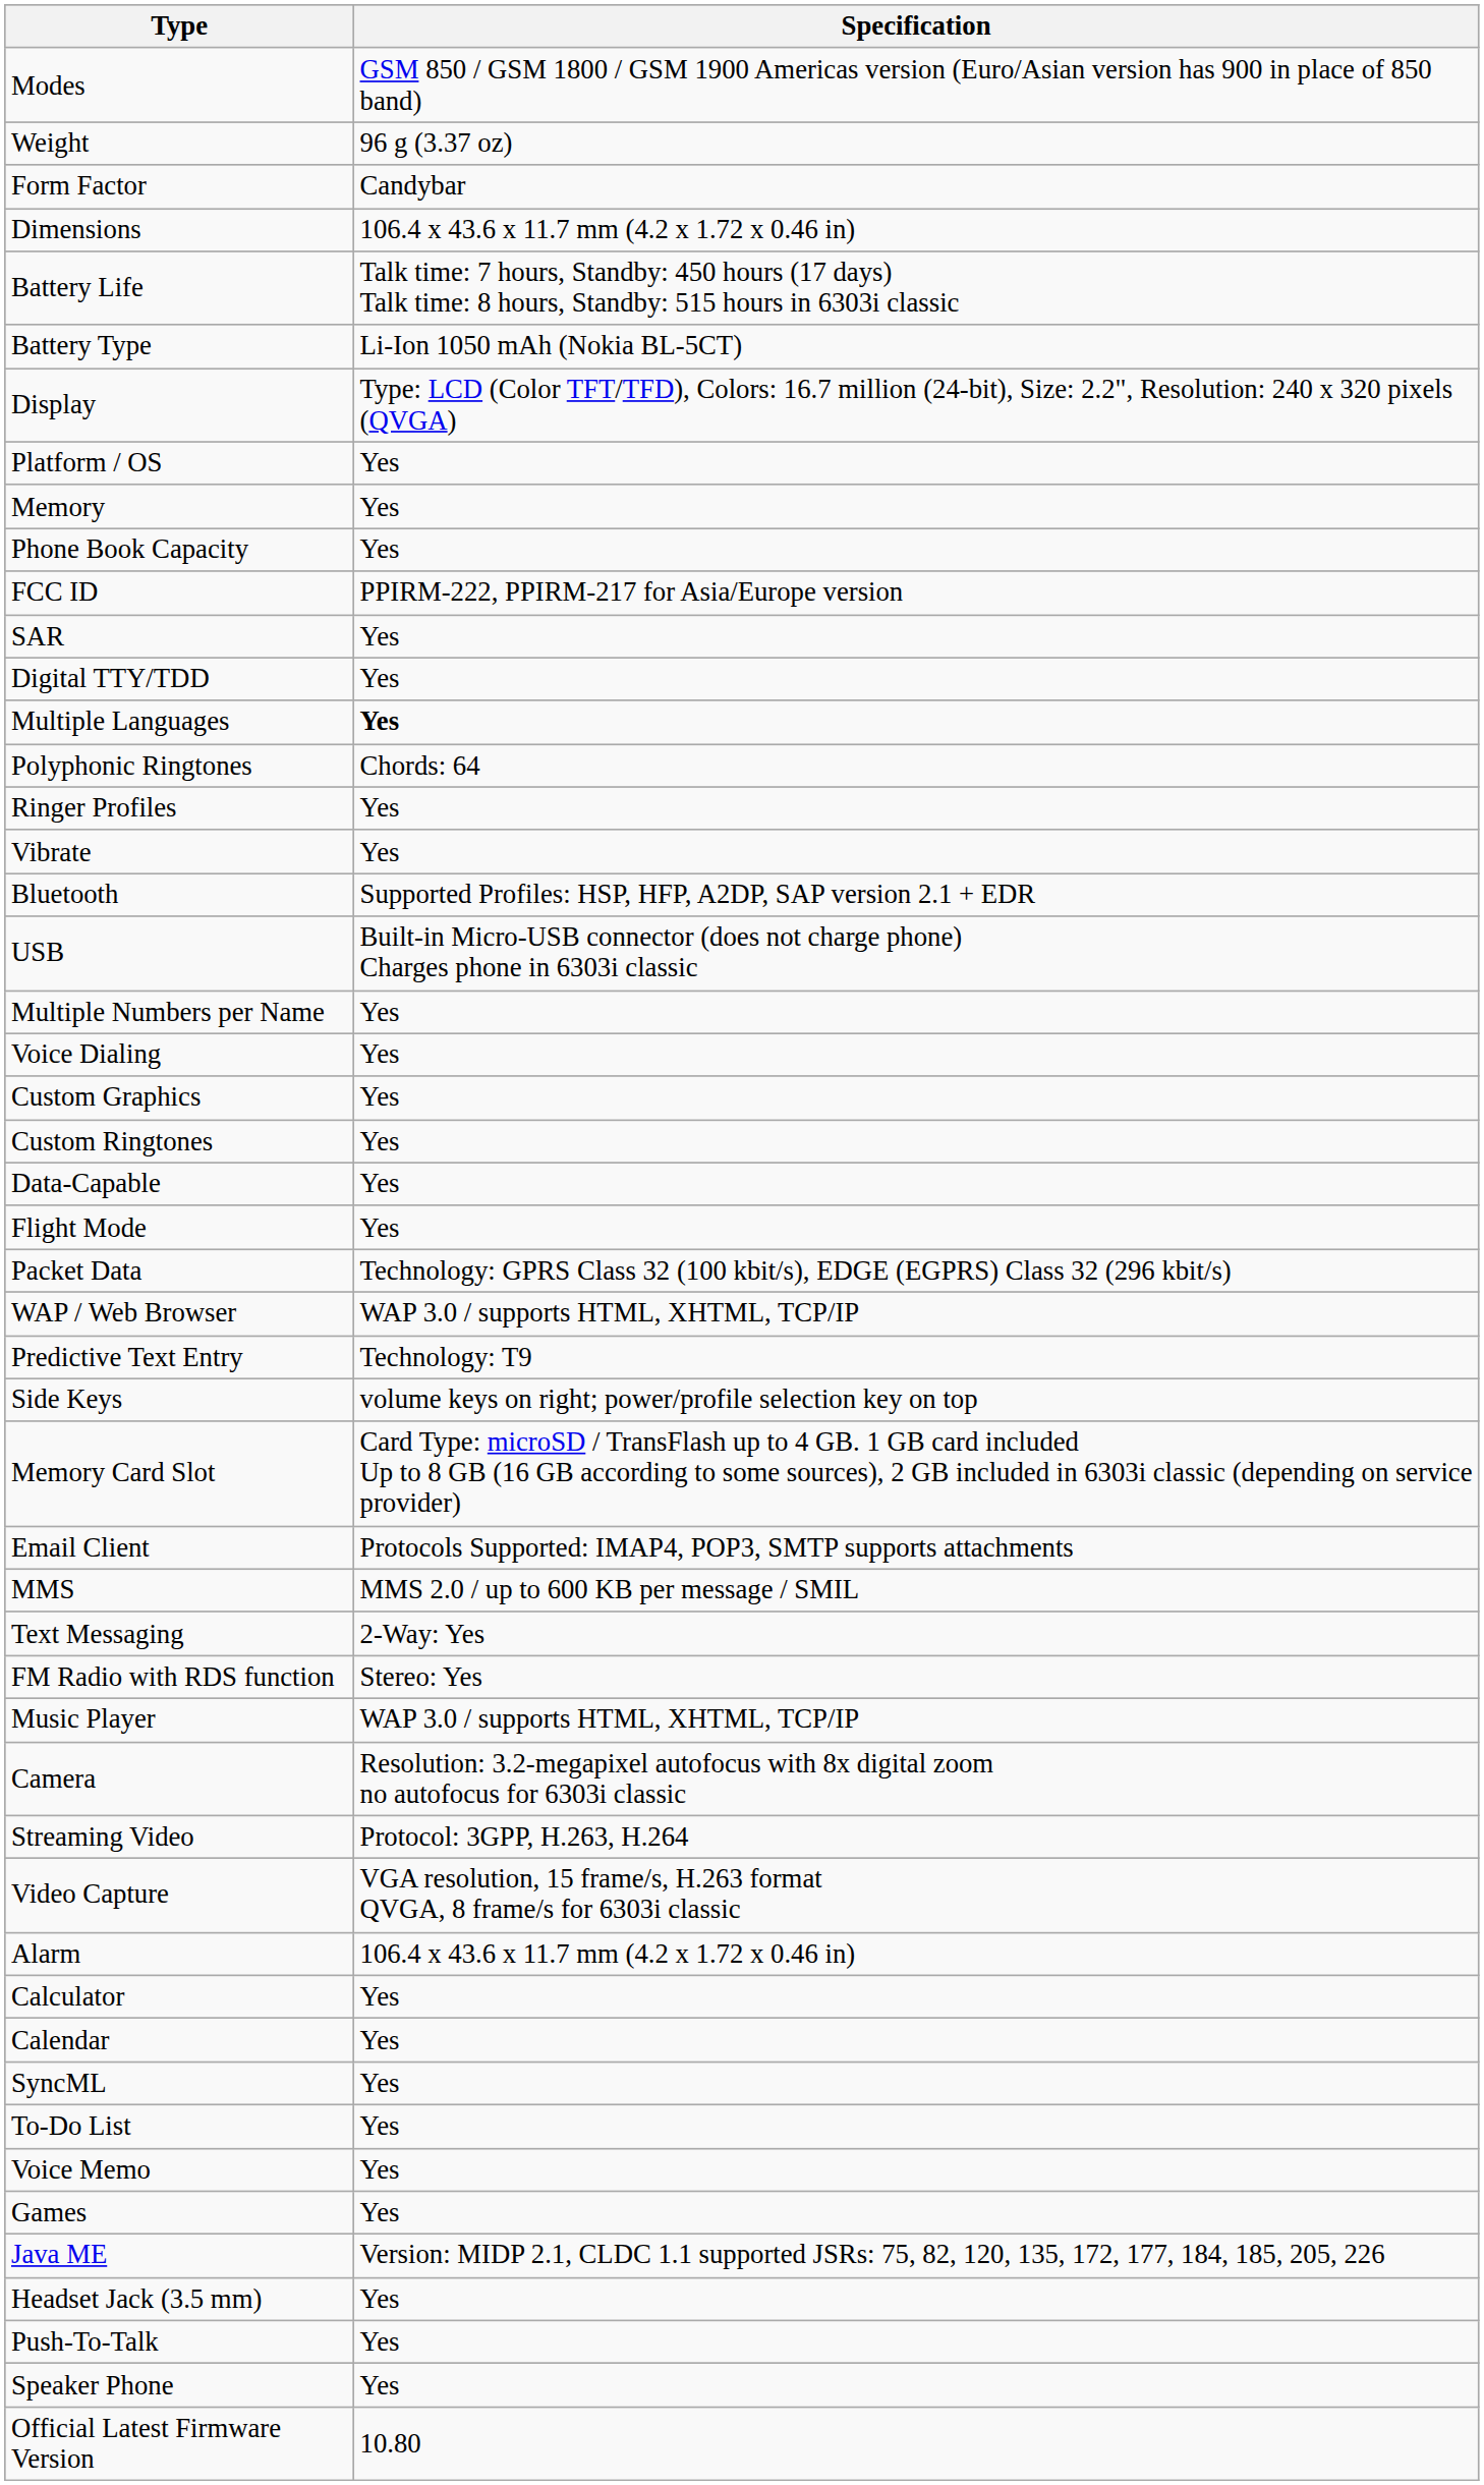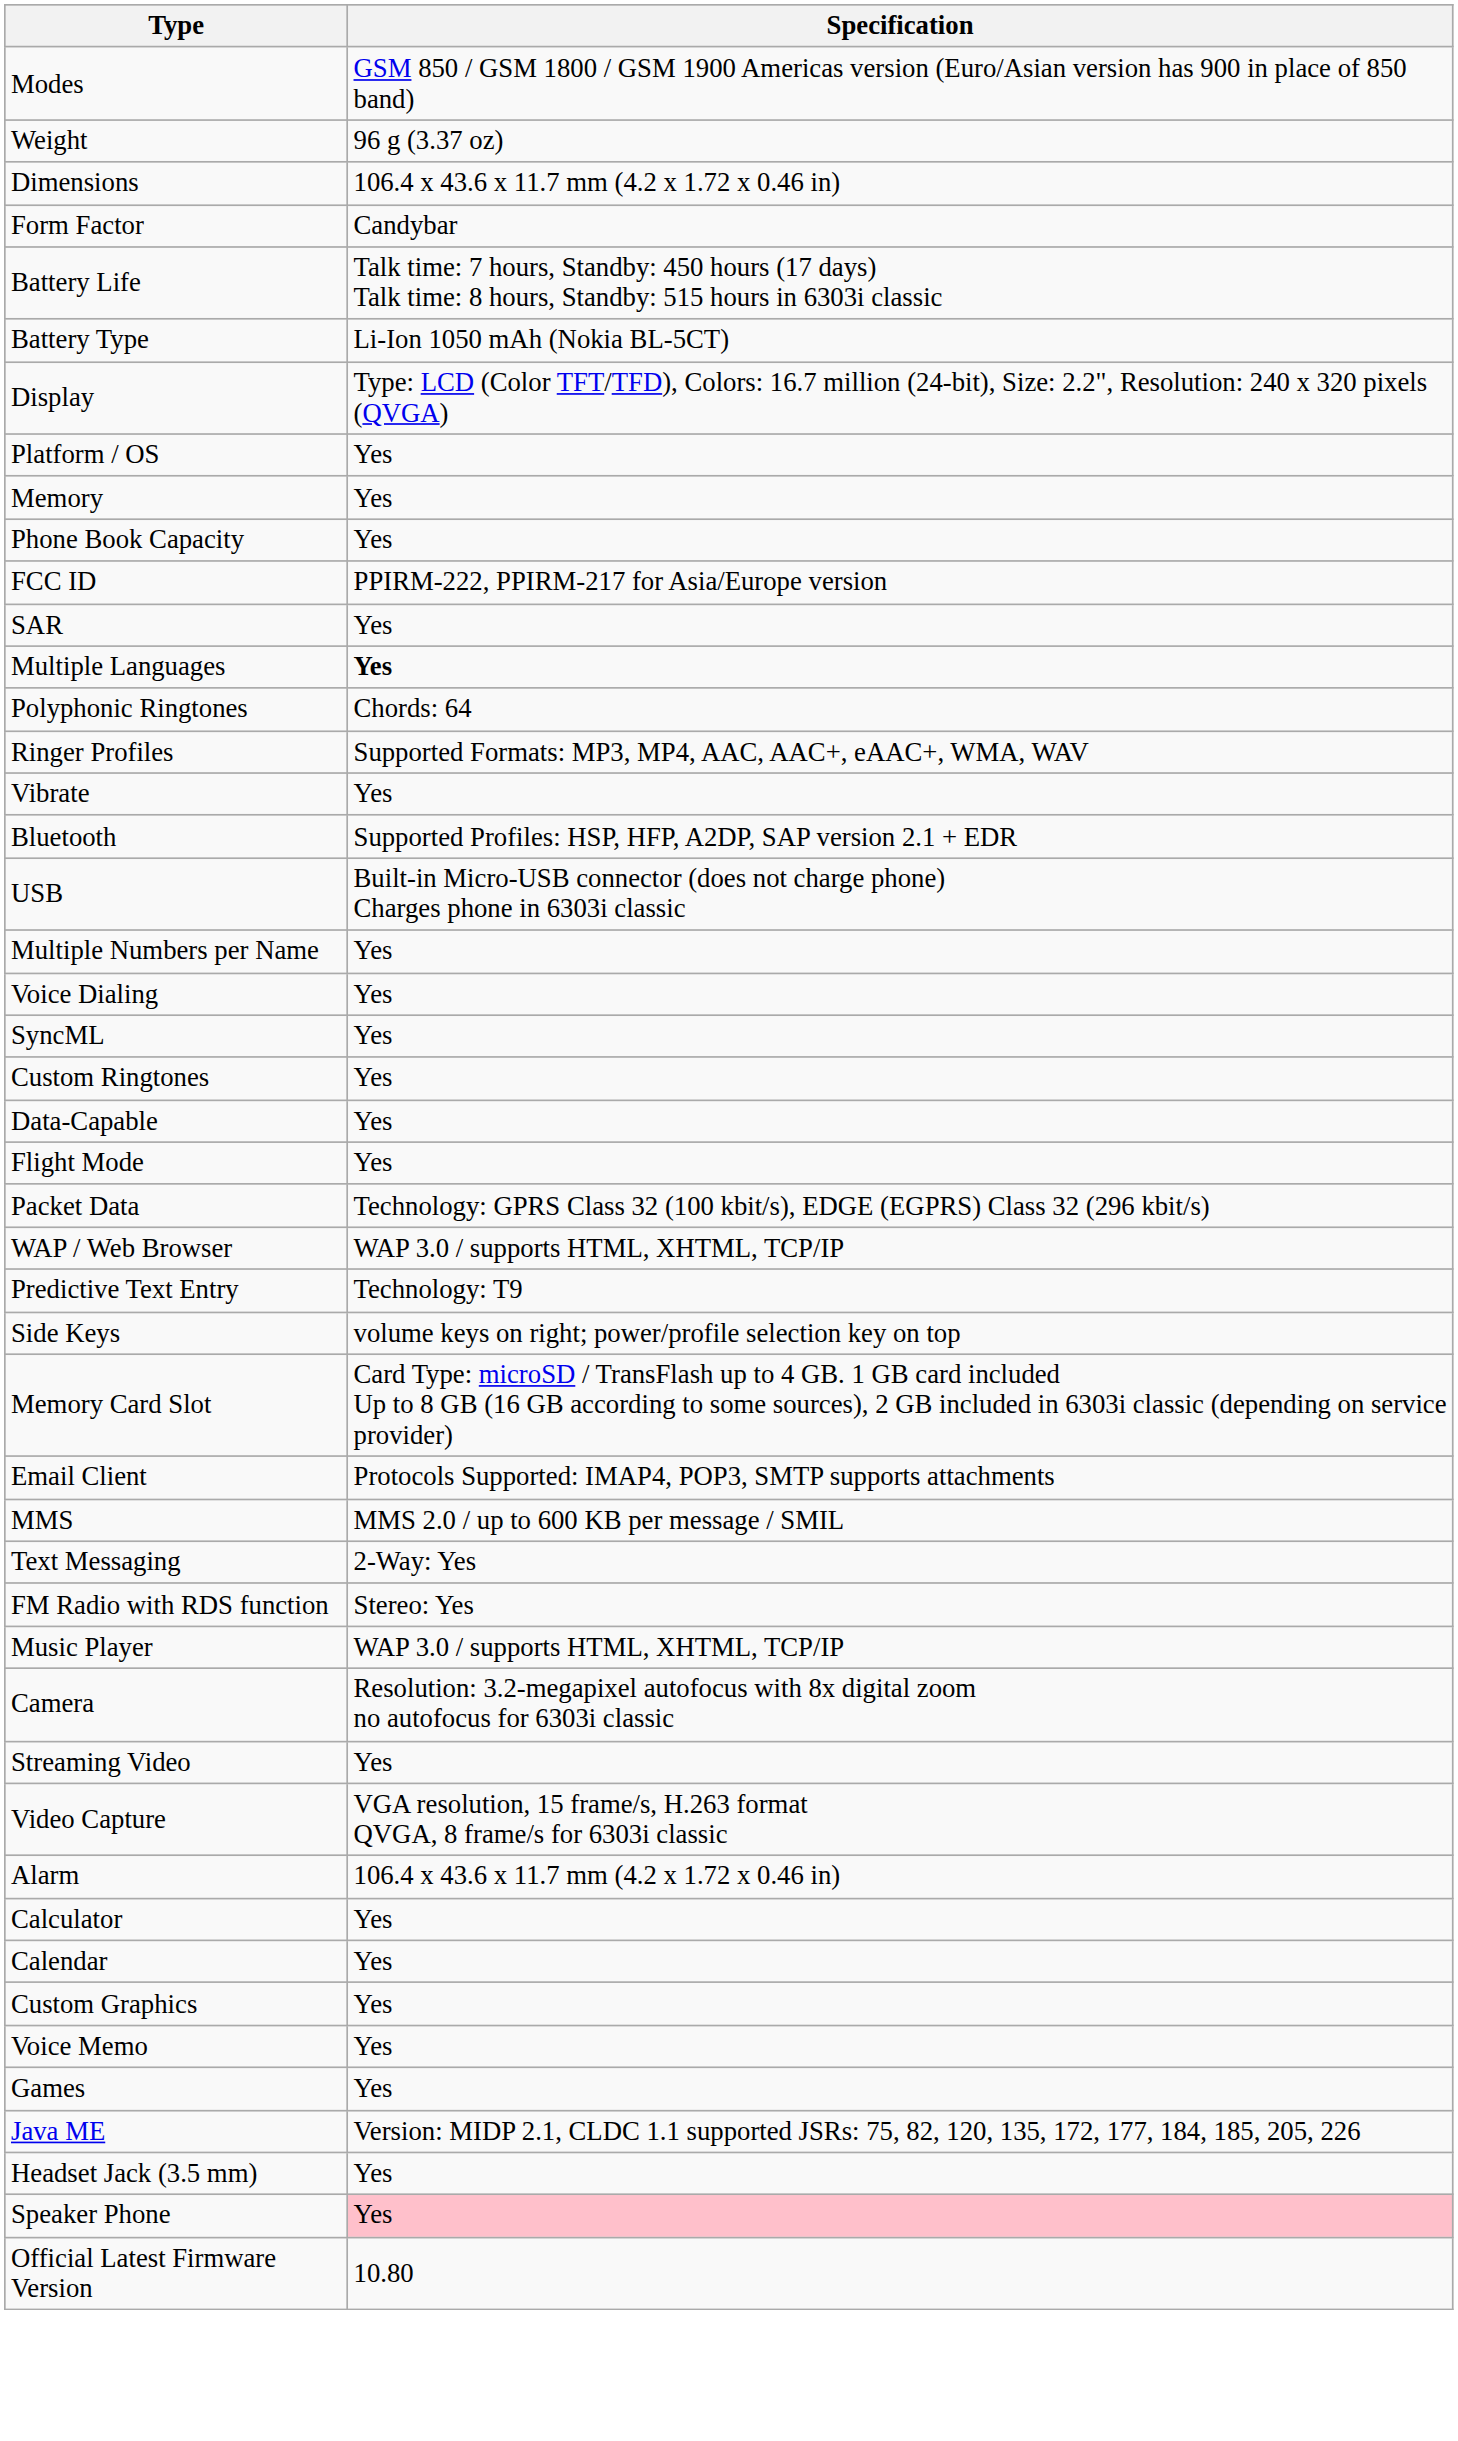rows swapped: Dimensions <-> Form Factor
- row: Digital TTY/TDD | Yes
Ringer Profiles | Specification: Yes -> Supported Formats: MP3, MP4, AAC, AAC+, eAAC+, WMA, WAV
rows swapped: Custom Graphics <-> SyncML
Streaming Video | Specification: Protocol: 3GPP, H.263, H.264 -> Yes
- row: To-Do List | Yes
- row: Push-To-Talk | Yes
Speaker Phone | Specification: no background -> pink background
